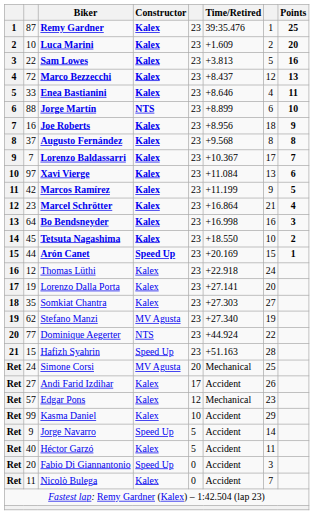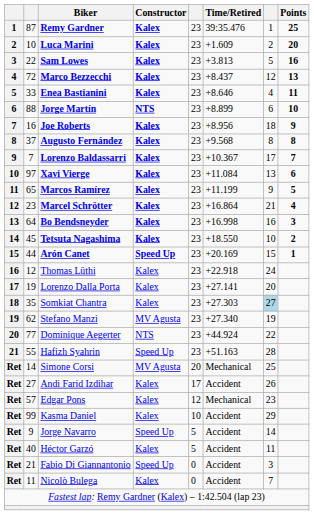Marcos Ramírez | column 2: 42 -> 65
Somkiat Chantra | column 7: no background -> lightblue background
Hafizh Syahrin | column 2: 15 -> 55
Simone Corsi | column 2: 24 -> 14
Fabio Di Giannantonio | column 2: 20 -> 21
